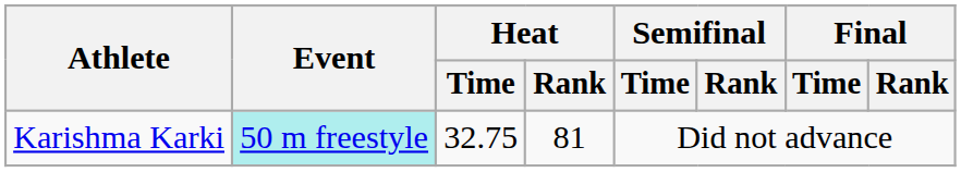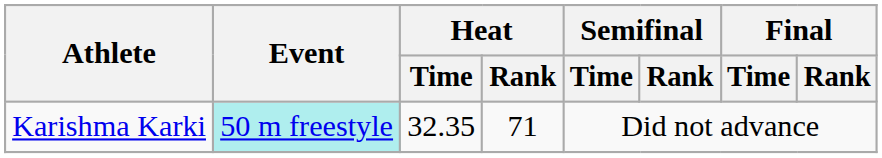Karishma Karki | Heat / Time: 32.75 -> 32.35
Karishma Karki | Heat / Rank: 81 -> 71
